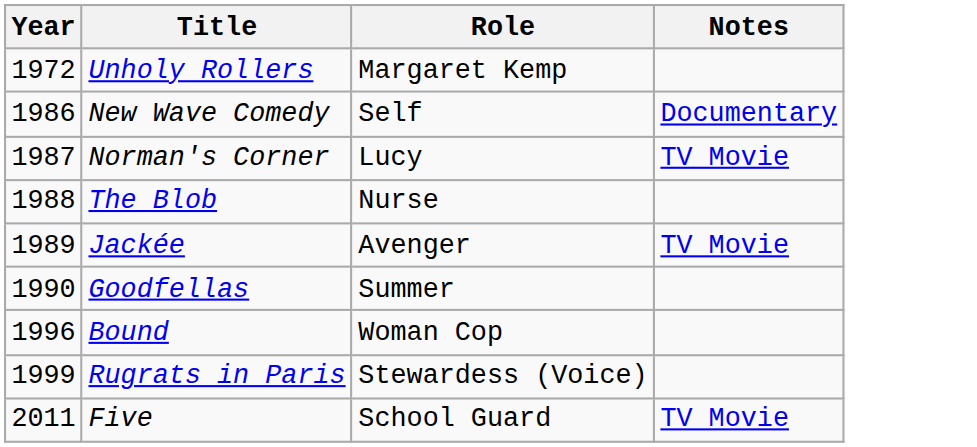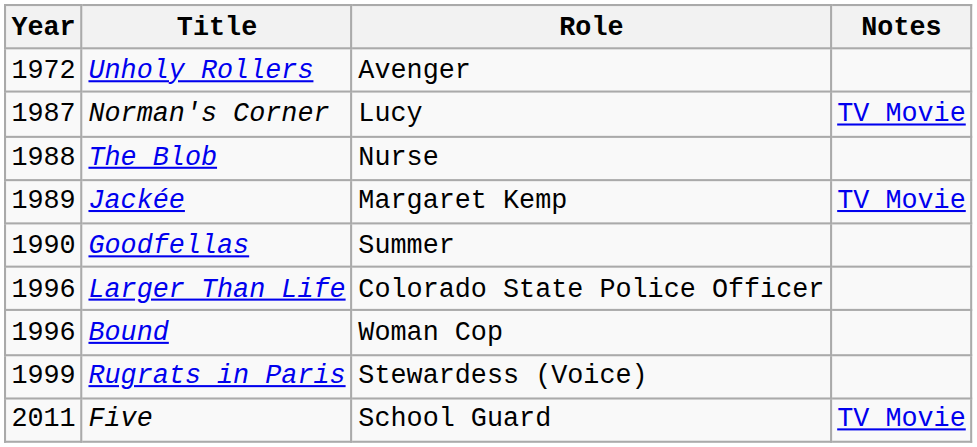Unholy Rollers | Role: Margaret Kemp -> Avenger
- row: 1986 | New Wave Comedy | Self | Documentary
Jackée | Role: Avenger -> Margaret Kemp
+ row: 1996 | Larger Than Life | Colorado State Police Officer
